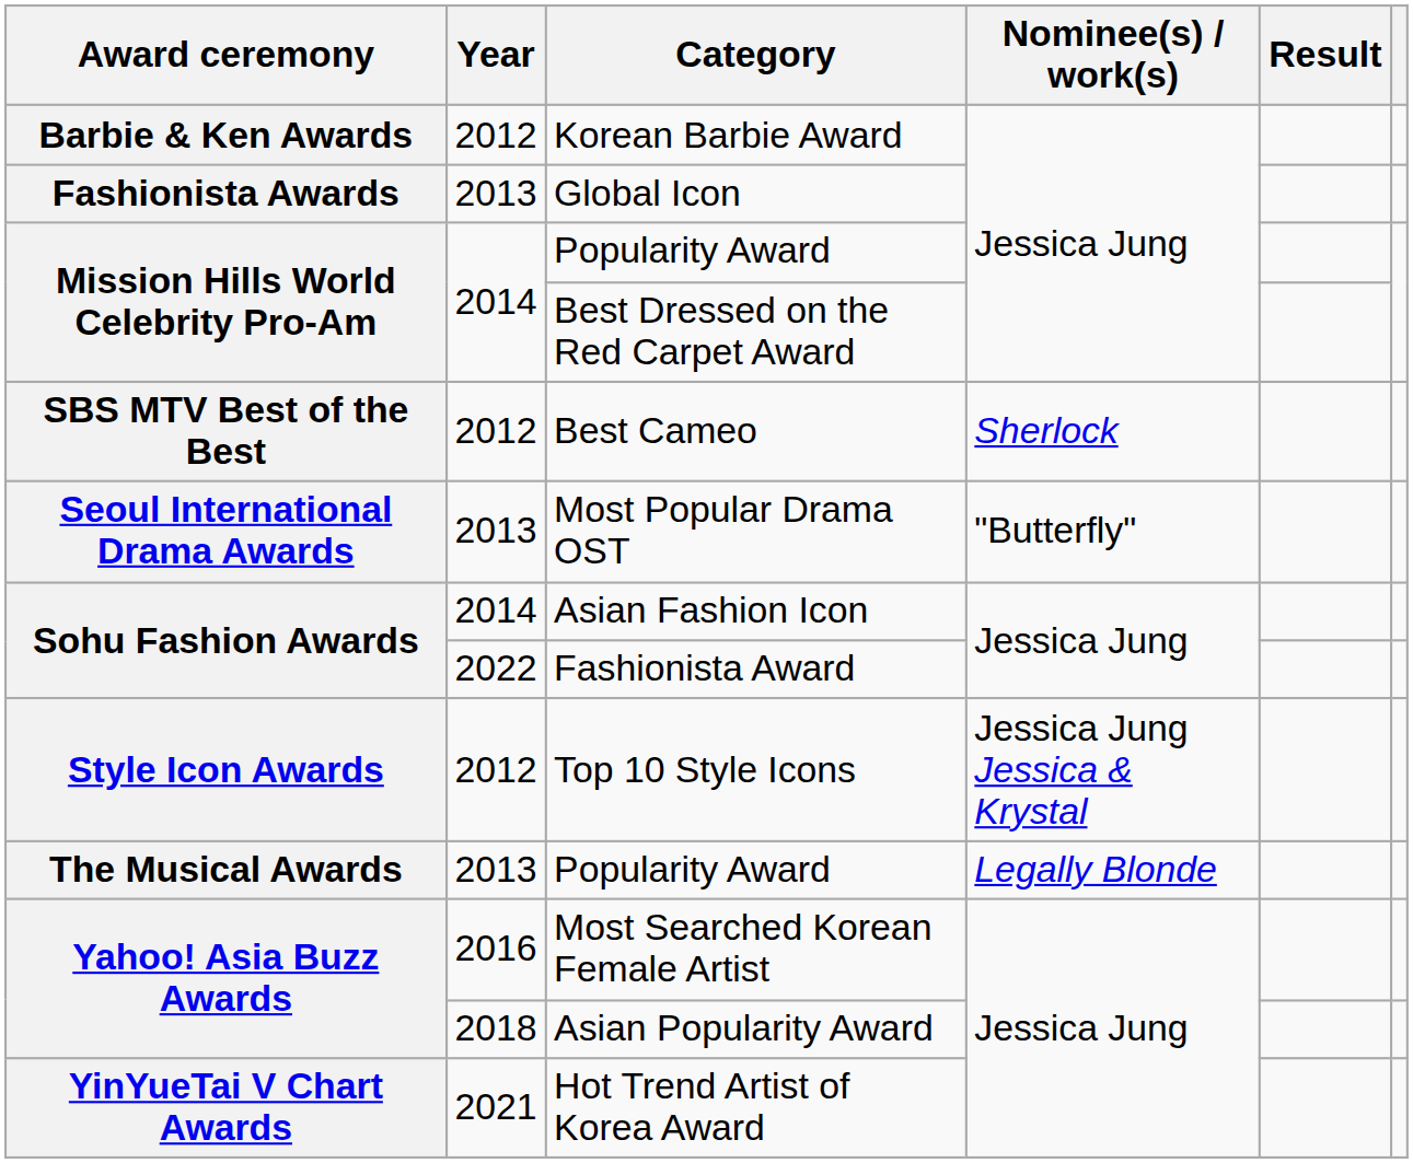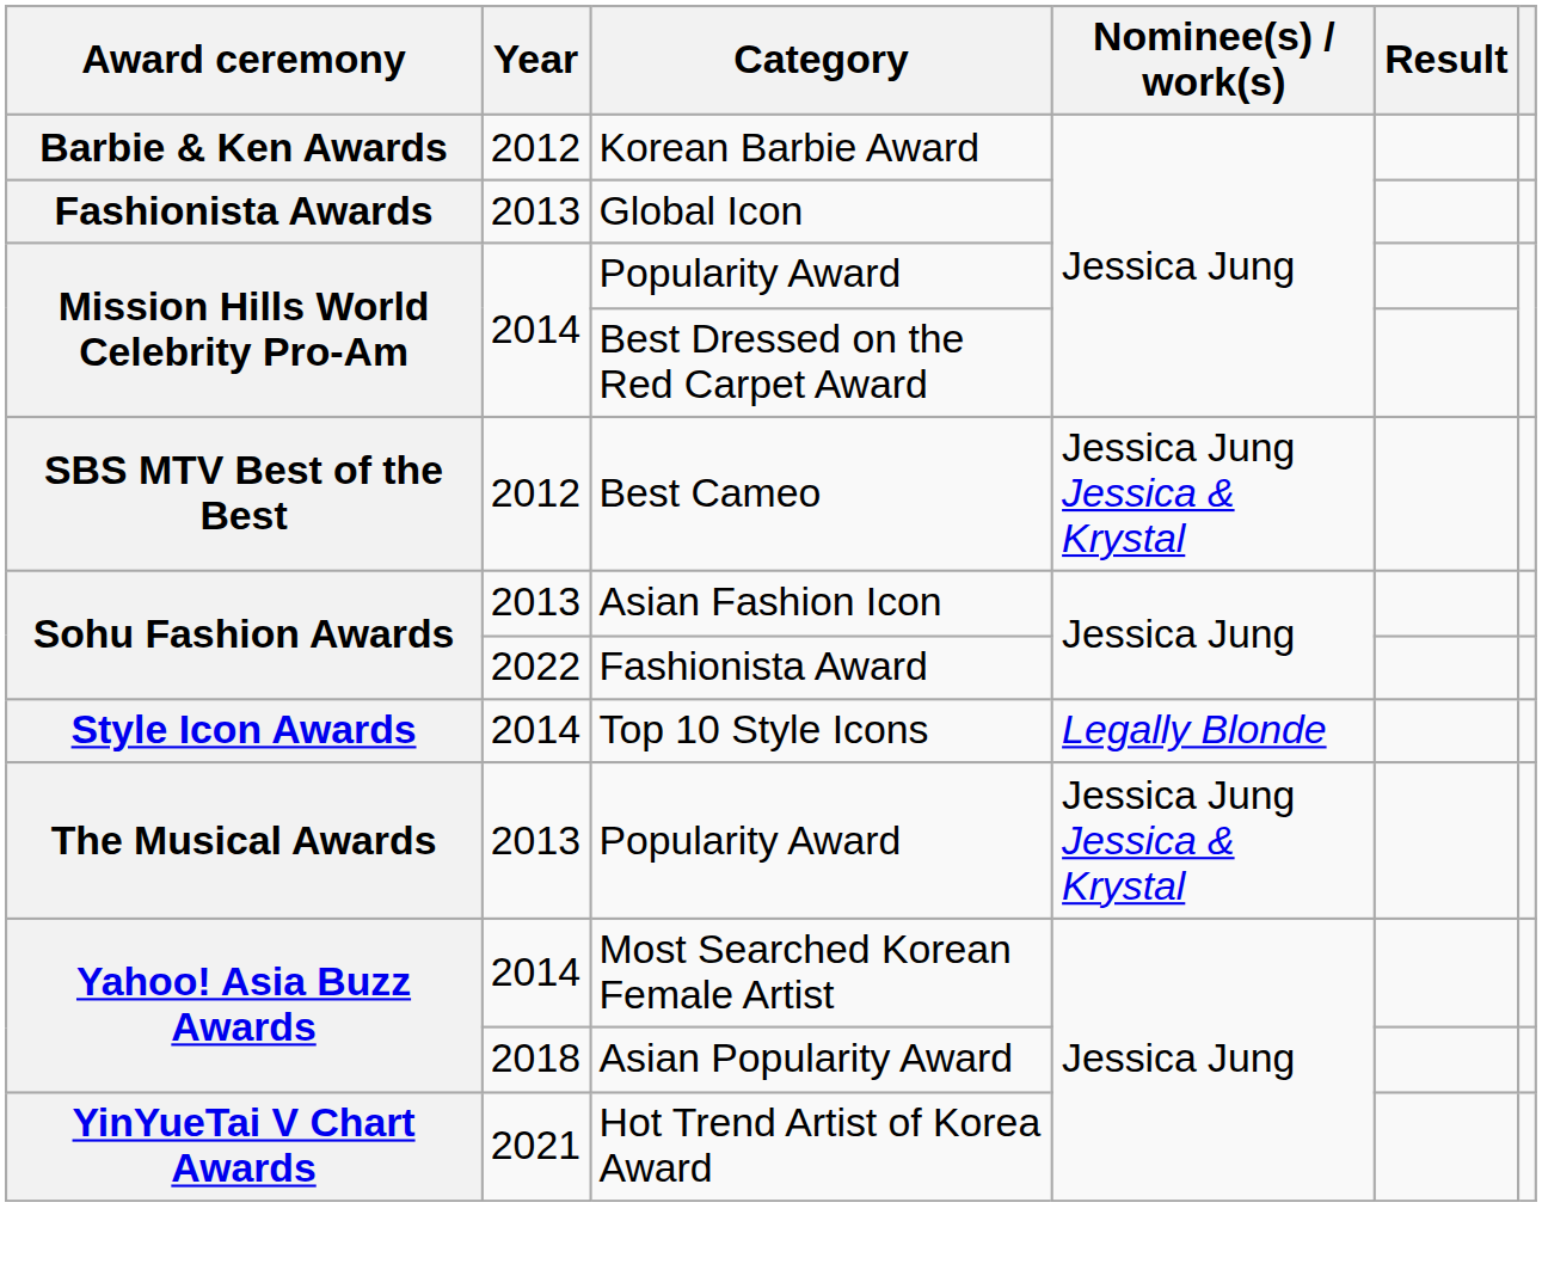Best Cameo | Nominee(s) / work(s): Sherlock -> Jessica Jung Jessica & Krystal
- row: Seoul International Drama Awards | 2013 | Most Popular Drama OST | "Butterfly"
Asian Fashion Icon | Year: 2014 -> 2013
Top 10 Style Icons | Year: 2012 -> 2014
Top 10 Style Icons | Nominee(s) / work(s): Jessica Jung Jessica & Krystal -> Legally Blonde
The Musical Awards / Popularity Award | Nominee(s) / work(s): Legally Blonde -> Jessica Jung Jessica & Krystal
Most Searched Korean Female Artist | Year: 2016 -> 2014
